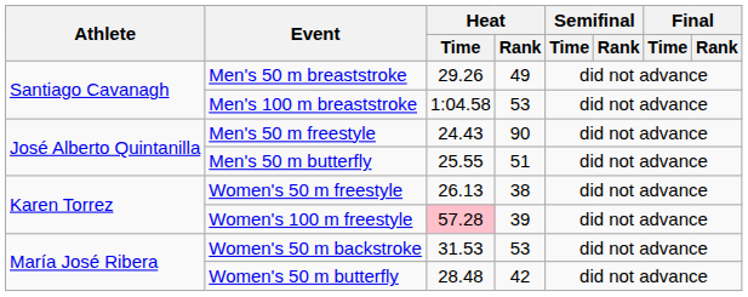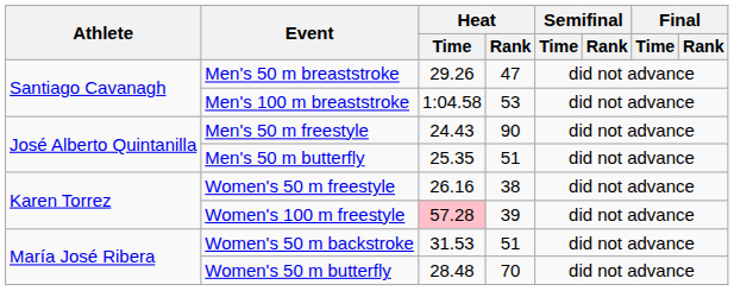Men's 50 m breaststroke | Heat / Rank: 49 -> 47
Men's 50 m butterfly | Heat / Time: 25.55 -> 25.35
Women's 50 m freestyle | Heat / Time: 26.13 -> 26.16
Women's 50 m backstroke | Heat / Rank: 53 -> 51
Women's 50 m butterfly | Heat / Rank: 42 -> 70
